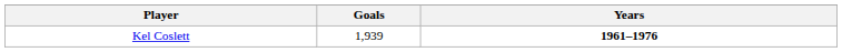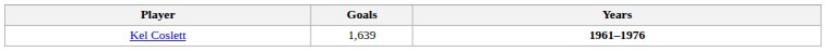Kel Coslett | Goals: 1,939 -> 1,639
